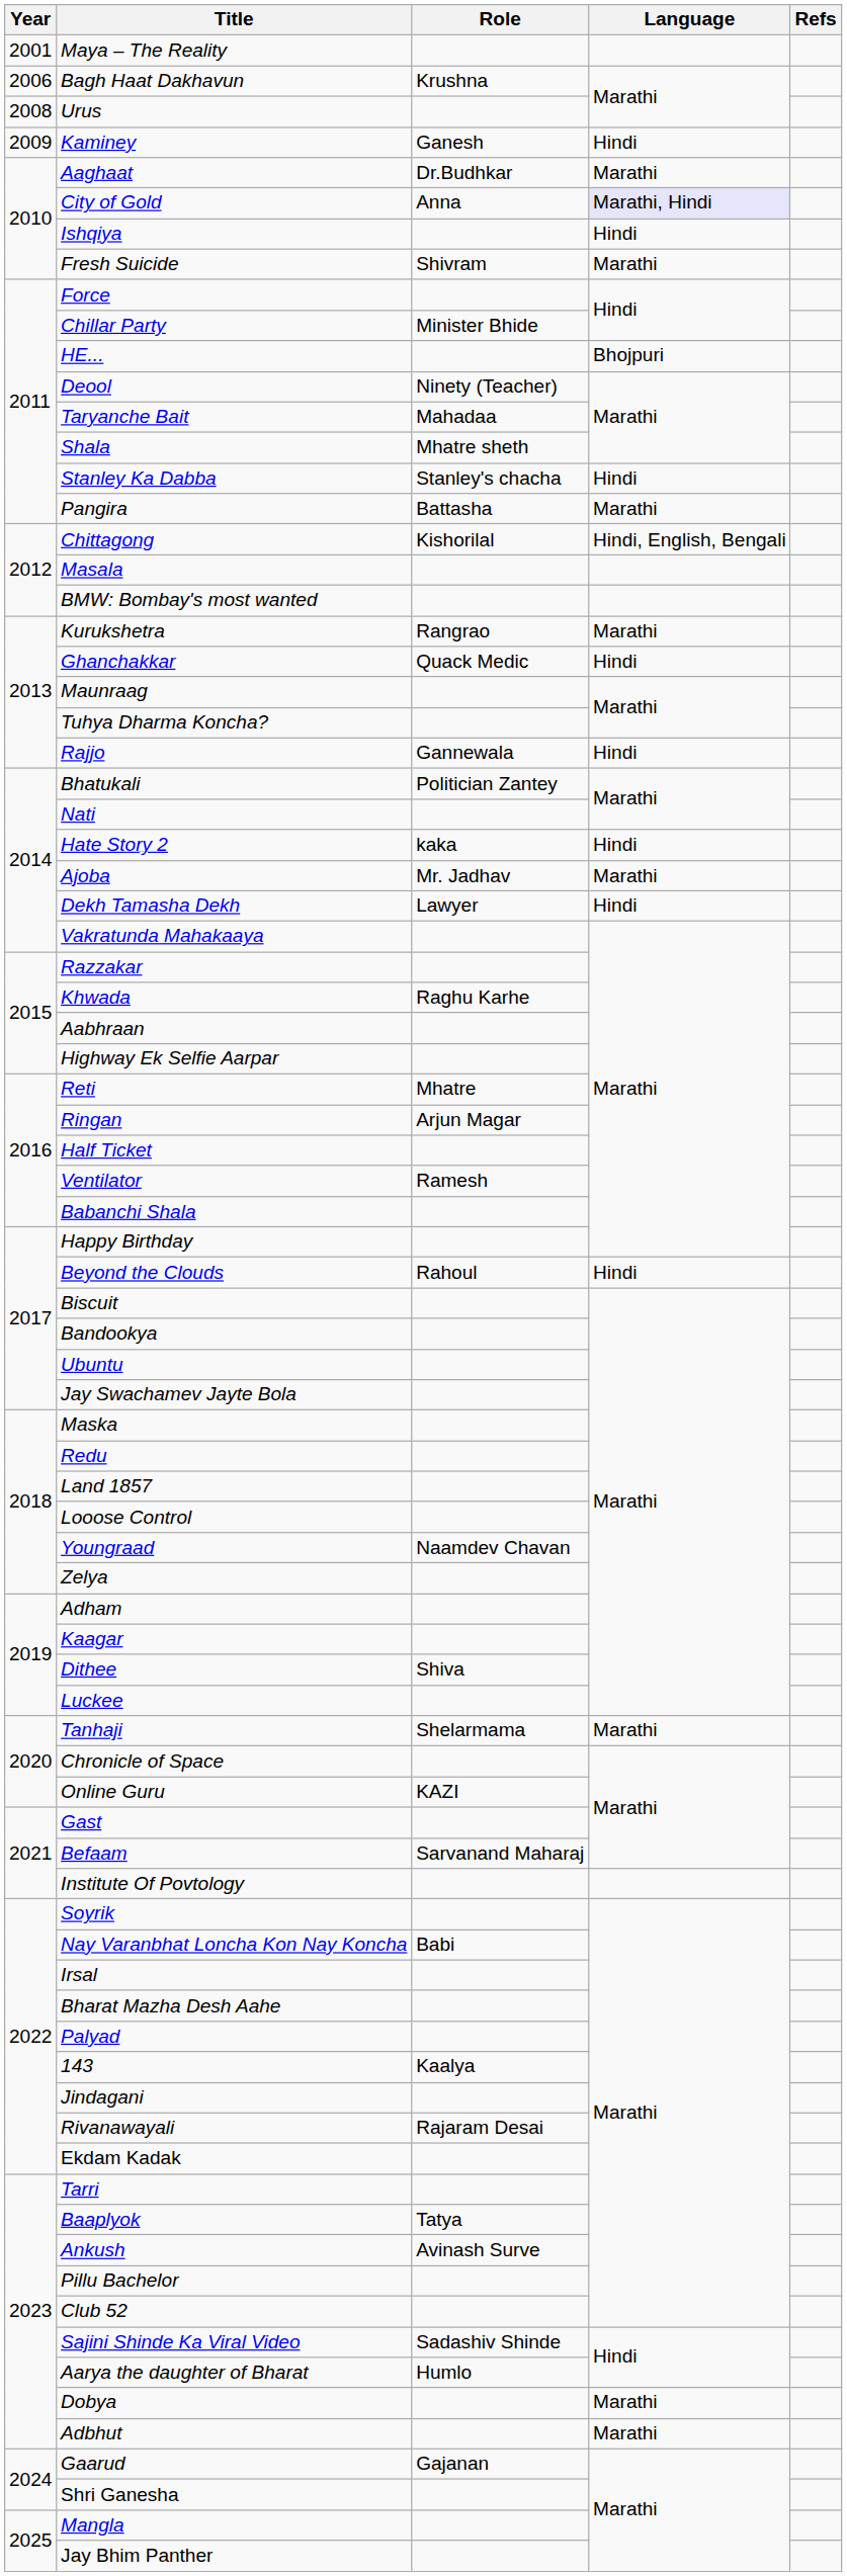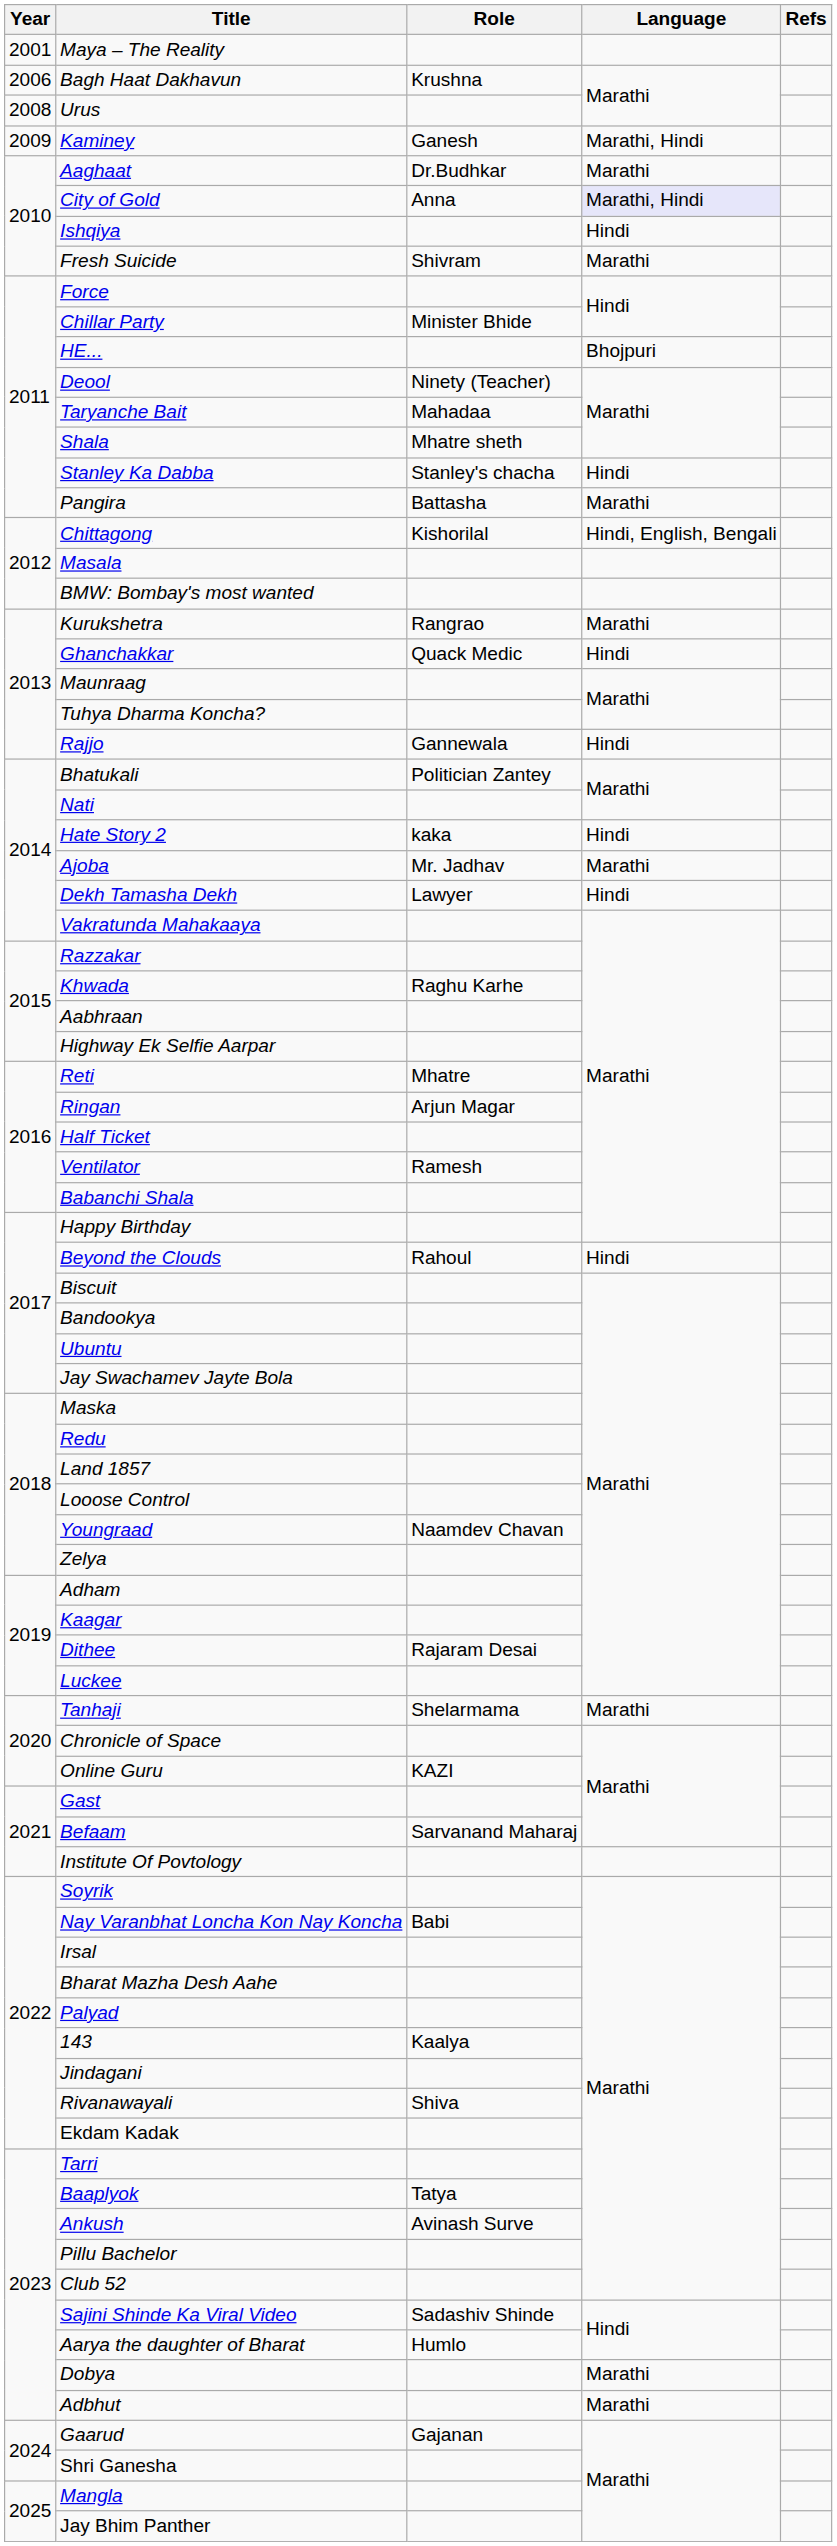Kaminey | Language: Hindi -> Marathi, Hindi
Dithee | Role: Shiva -> Rajaram Desai
Rivanawayali | Role: Rajaram Desai -> Shiva
